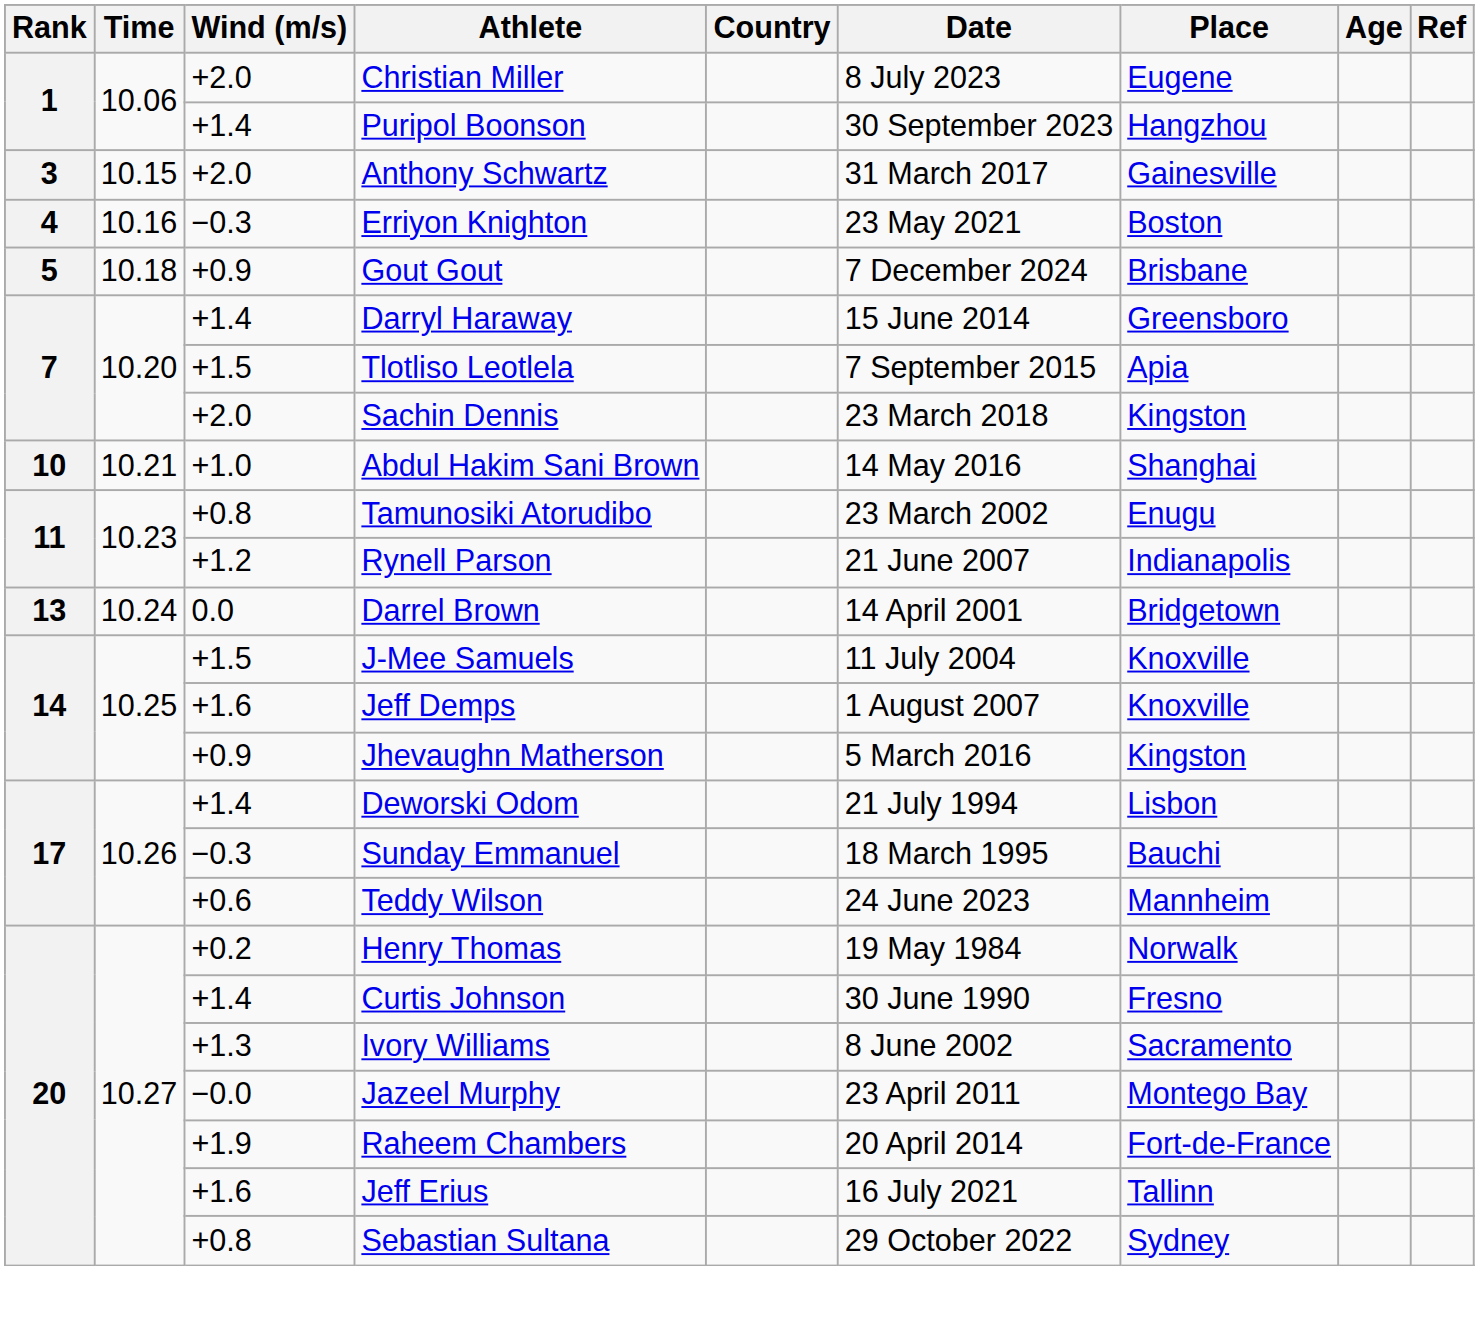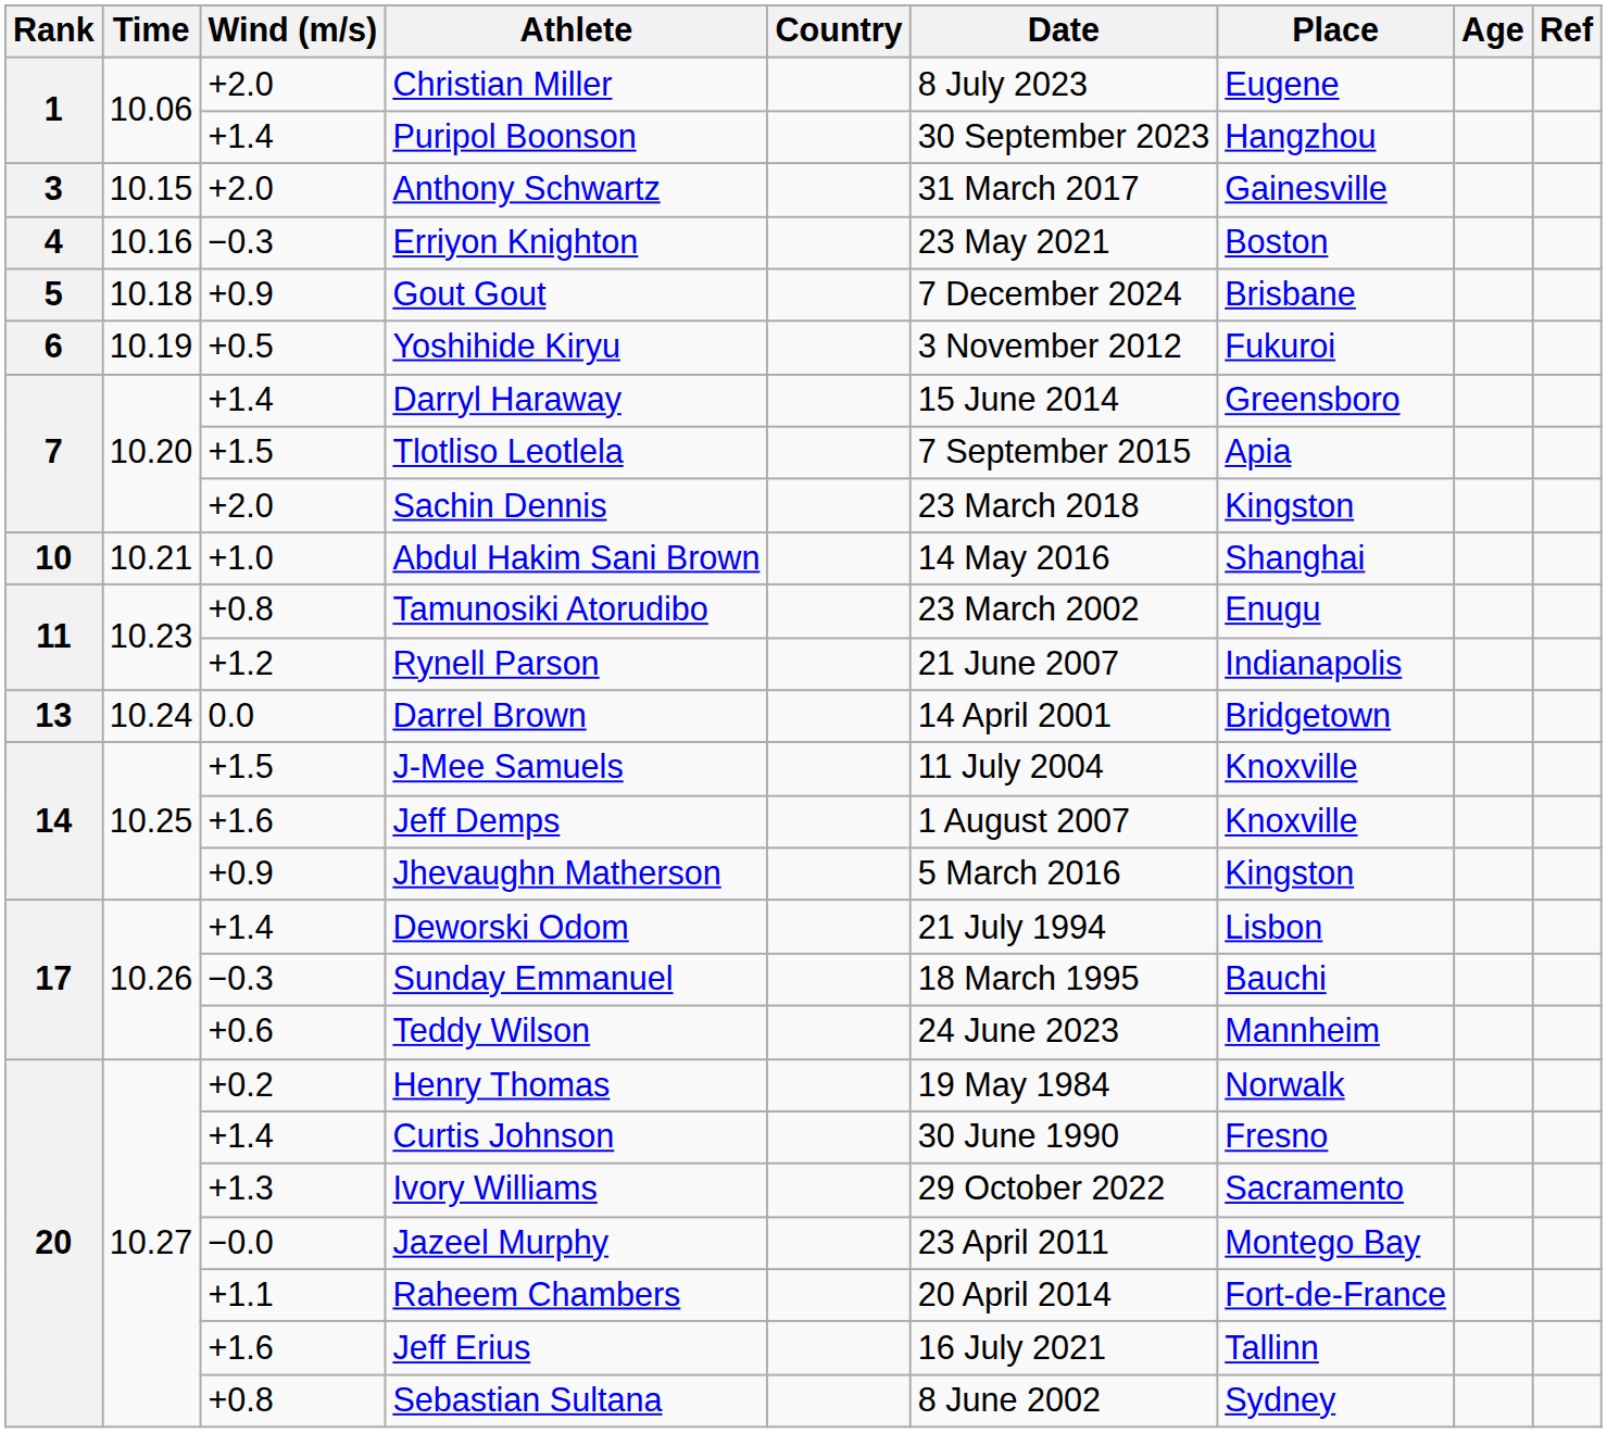+ row: 6 | 10.19 | +0.5 | Yoshihide Kiryu | 3 November 2012 | Fukuroi
Ivory Williams | Date: 8 June 2002 -> 29 October 2022
Raheem Chambers | Wind (m/s): +1.9 -> +1.1
Sebastian Sultana | Date: 29 October 2022 -> 8 June 2002
